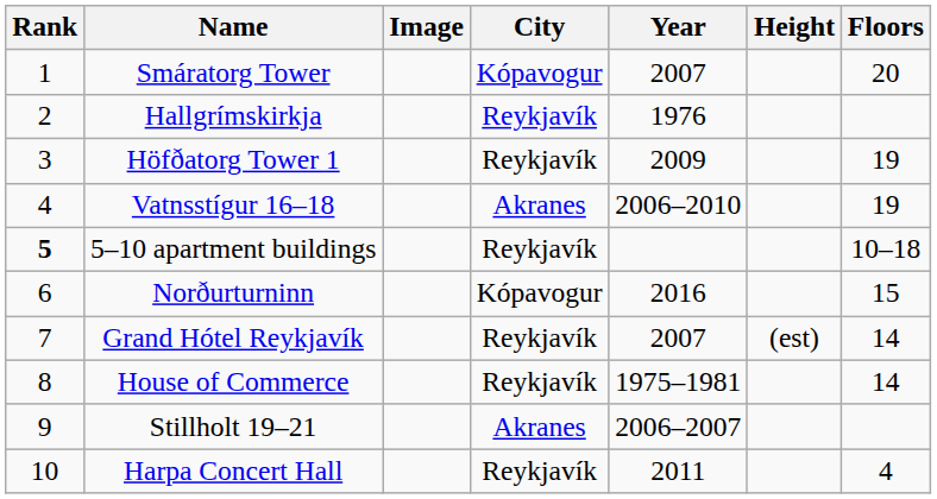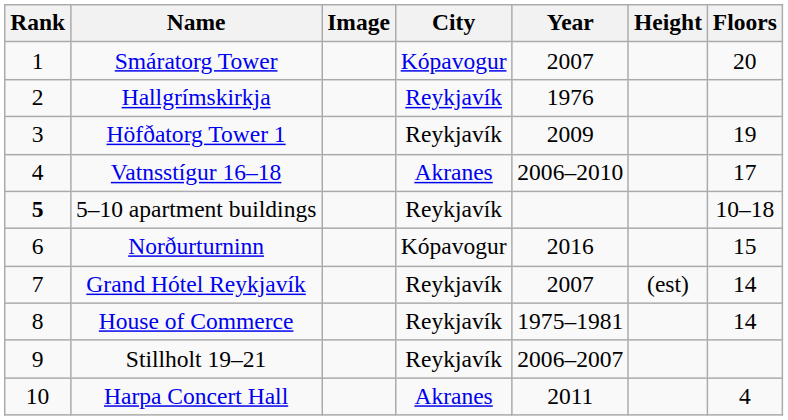Vatnsstígur 16–18 | Floors: 19 -> 17
Stillholt 19–21 | City: Akranes -> Reykjavík
Harpa Concert Hall | City: Reykjavík -> Akranes
